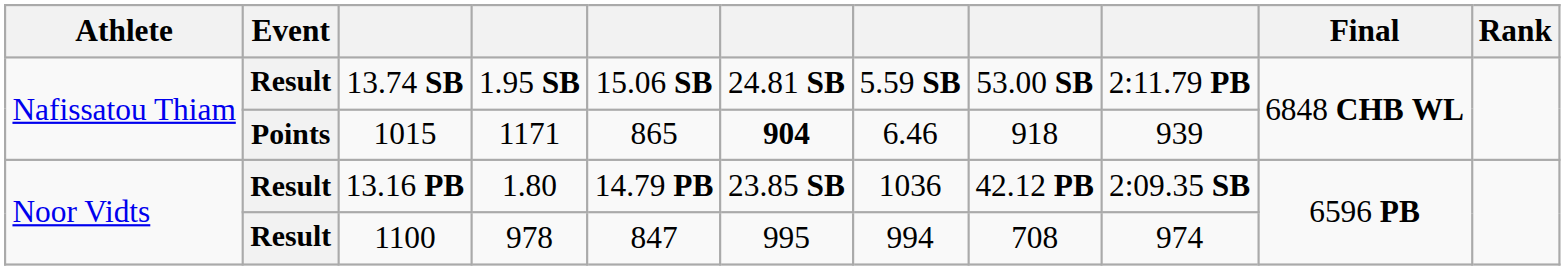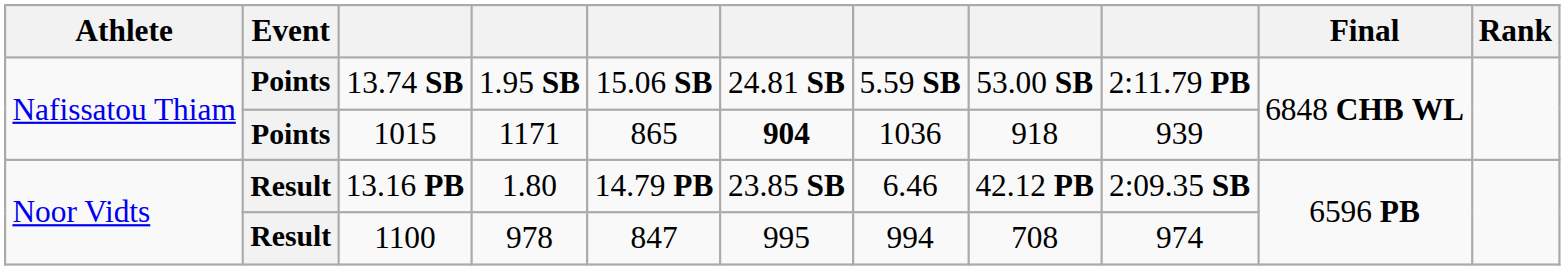13.74 SB | Event: Result -> Points
1015 | column 7: 6.46 -> 1036
13.16 PB | column 7: 1036 -> 6.46
